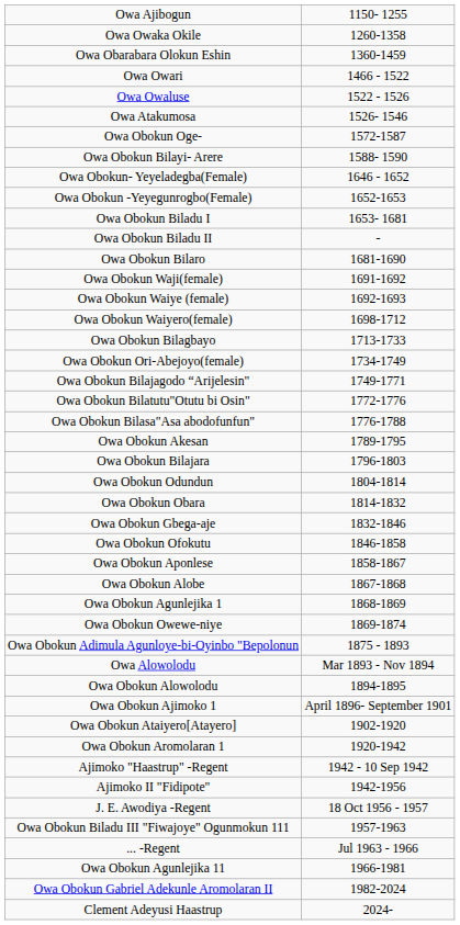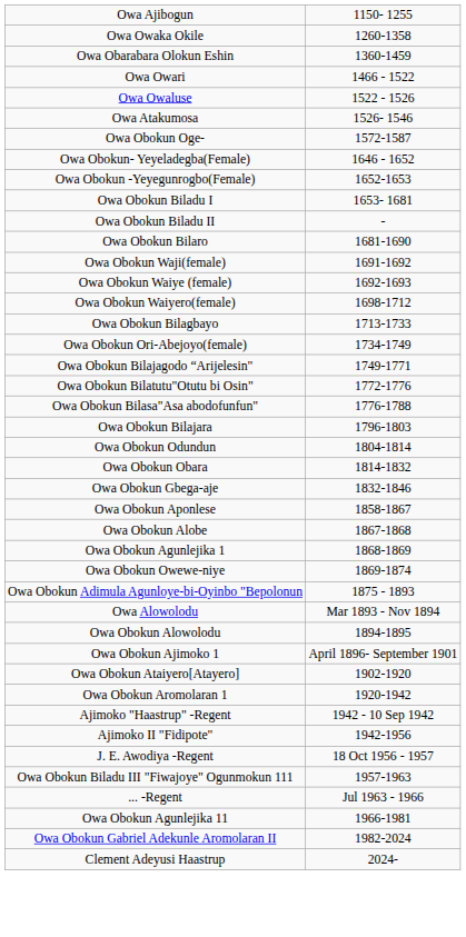- row: Owa Obokun Bilayi- Arere | 1588- 1590
- row: Owa Obokun Akesan | 1789-1795
- row: Owa Obokun Ofokutu | 1846-1858
